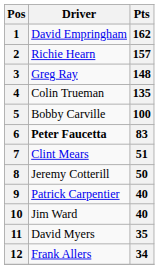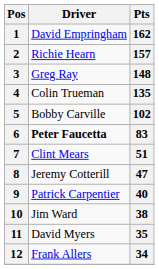5 | Pts: 100 -> 102
8 | Pts: 50 -> 47
10 | Pts: 40 -> 38
